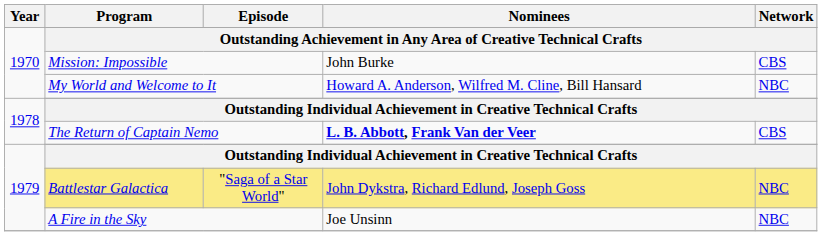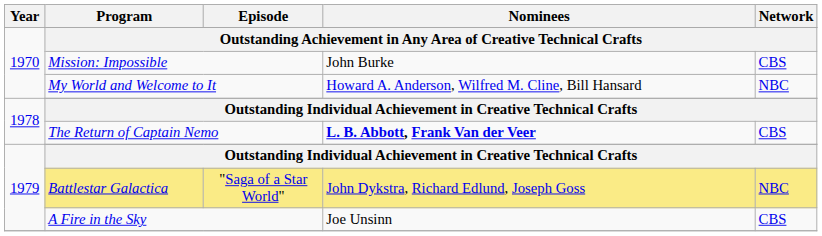A Fire in the Sky | Network: NBC -> CBS
